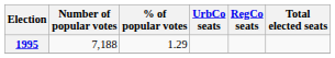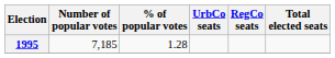1995 | Number of popular votes: 7,188 -> 7,185
1995 | % of popular votes: 1.29 -> 1.28
